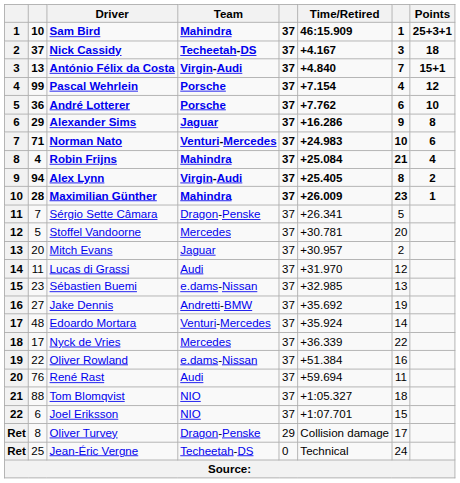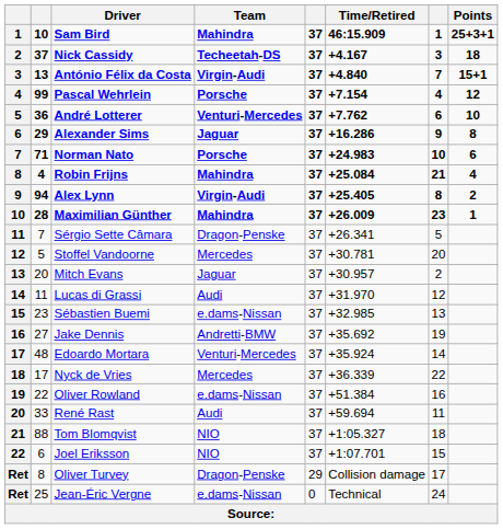André Lotterer | Team: Porsche -> Venturi-Mercedes
Norman Nato | Team: Venturi-Mercedes -> Porsche
René Rast | column 2: 76 -> 33
Jean-Éric Vergne | Team: Techeetah-DS -> e.dams-Nissan
